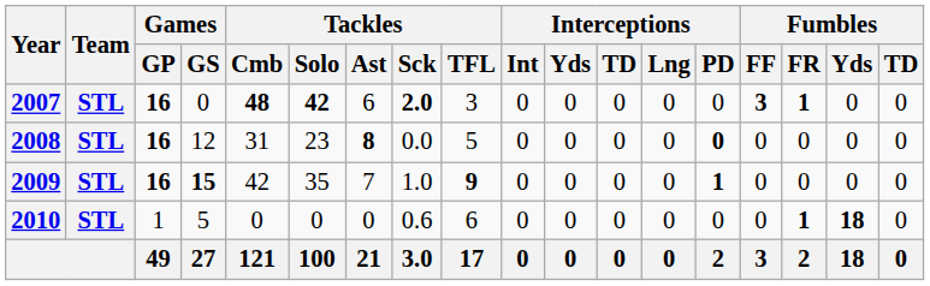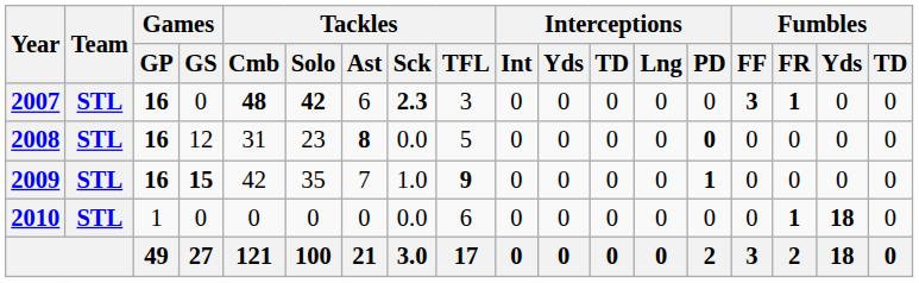2007 | Tackles / Sck: 2.0 -> 2.3
2010 | Games / GS: 5 -> 0
2010 | Tackles / Sck: 0.6 -> 0.0
